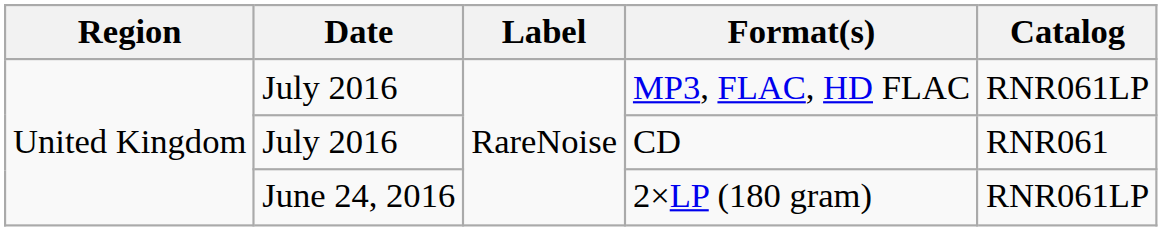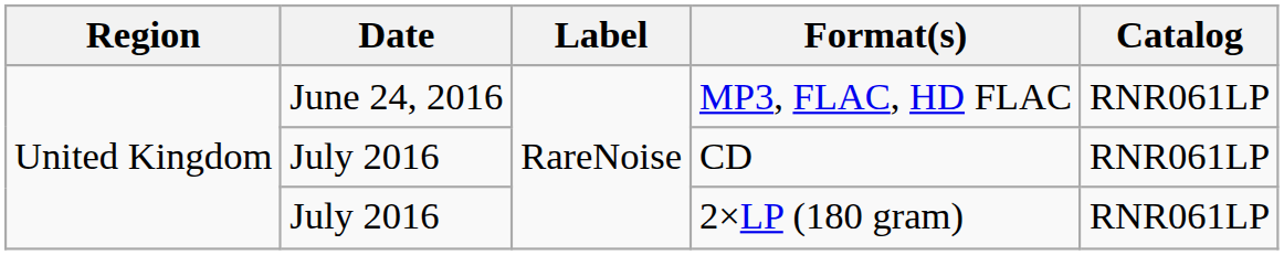MP3, FLAC, HD FLAC | Date: July 2016 -> June 24, 2016
CD | Catalog: RNR061 -> RNR061LP
2×LP (180 gram) | Date: June 24, 2016 -> July 2016
